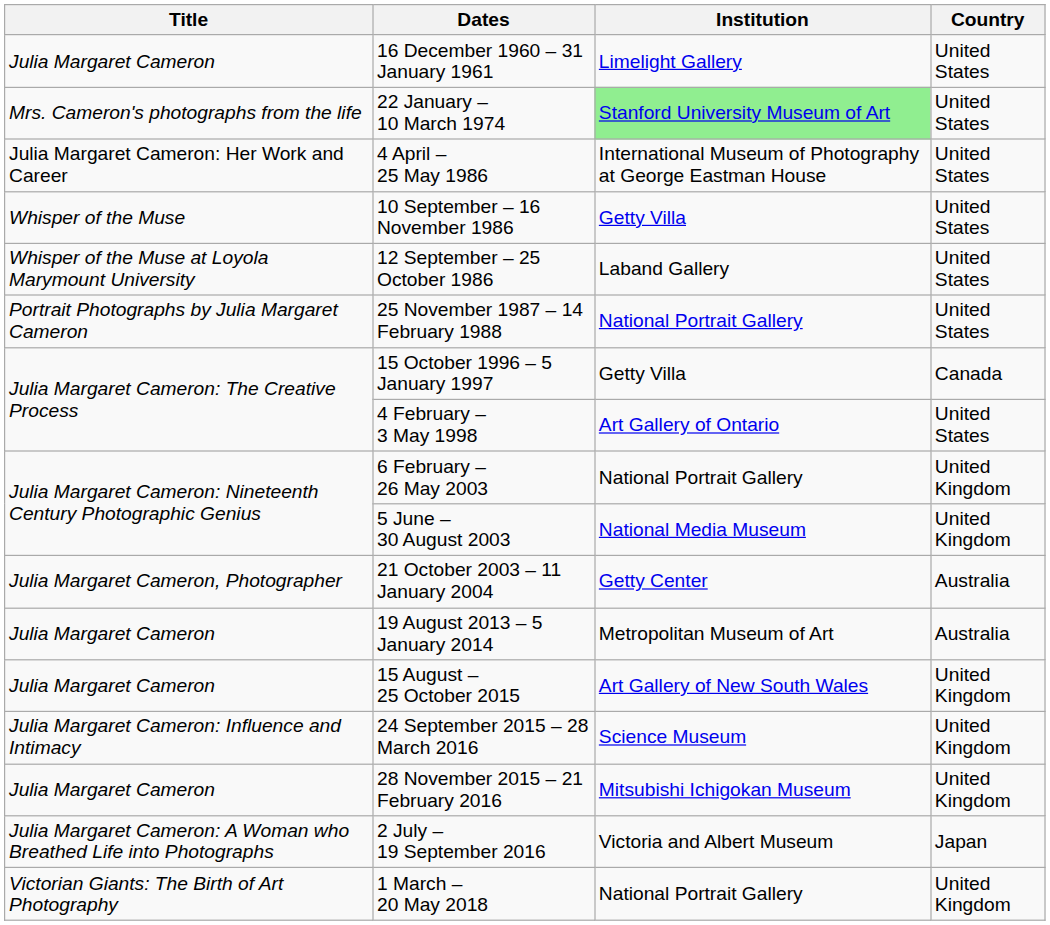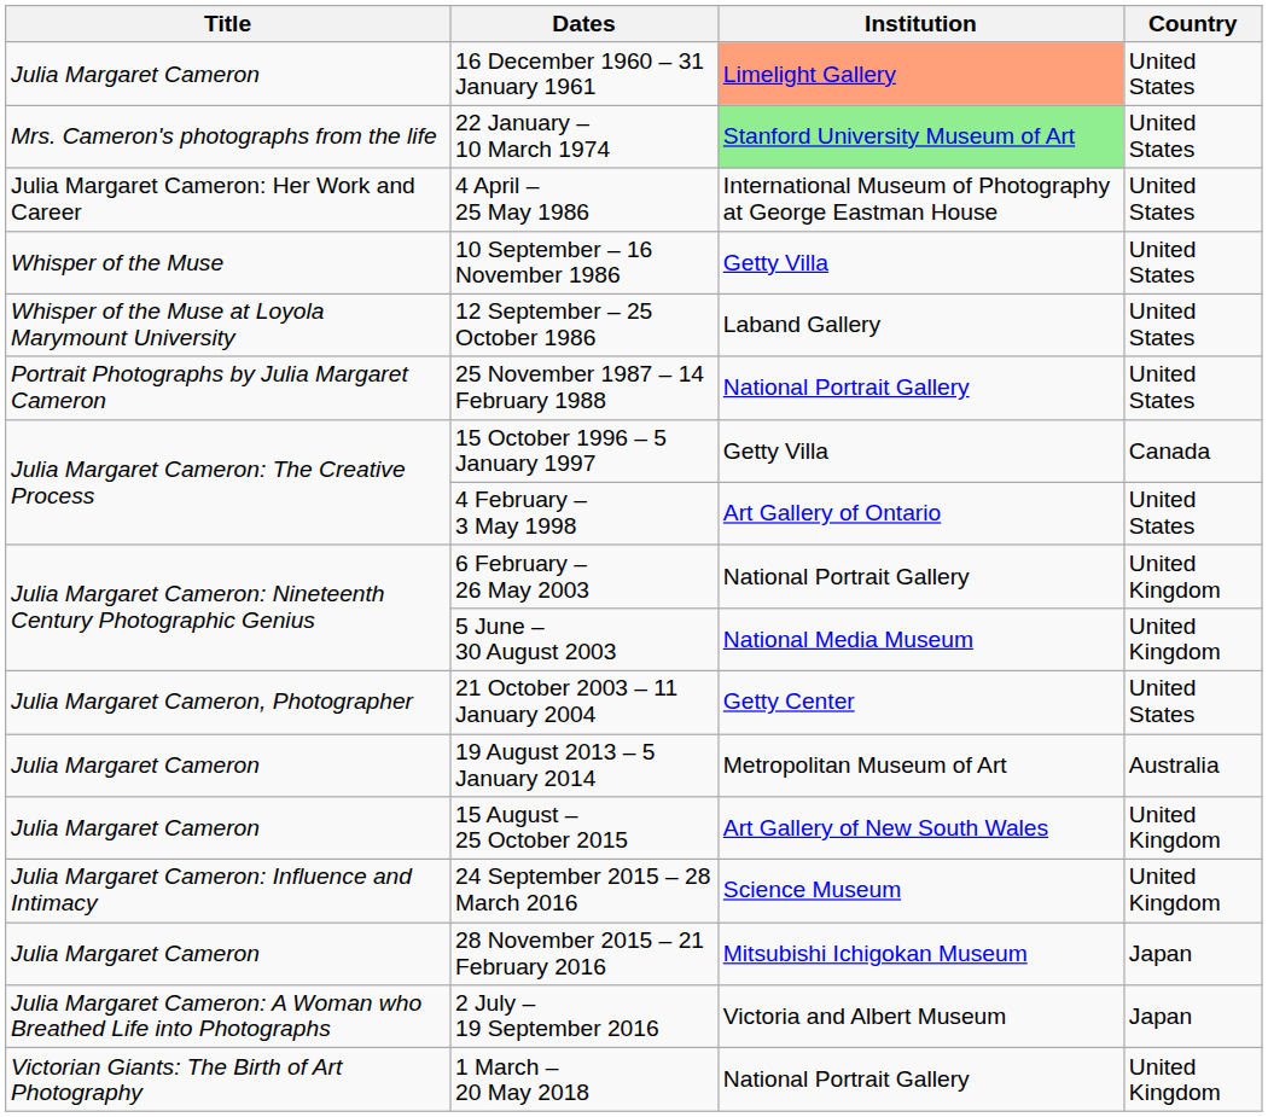16 December 1960 – 31 January 1961 | Institution: no background -> lightsalmon background
21 October 2003 – 11 January 2004 | Country: Australia -> United States
28 November 2015 – 21 February 2016 | Country: United Kingdom -> Japan
